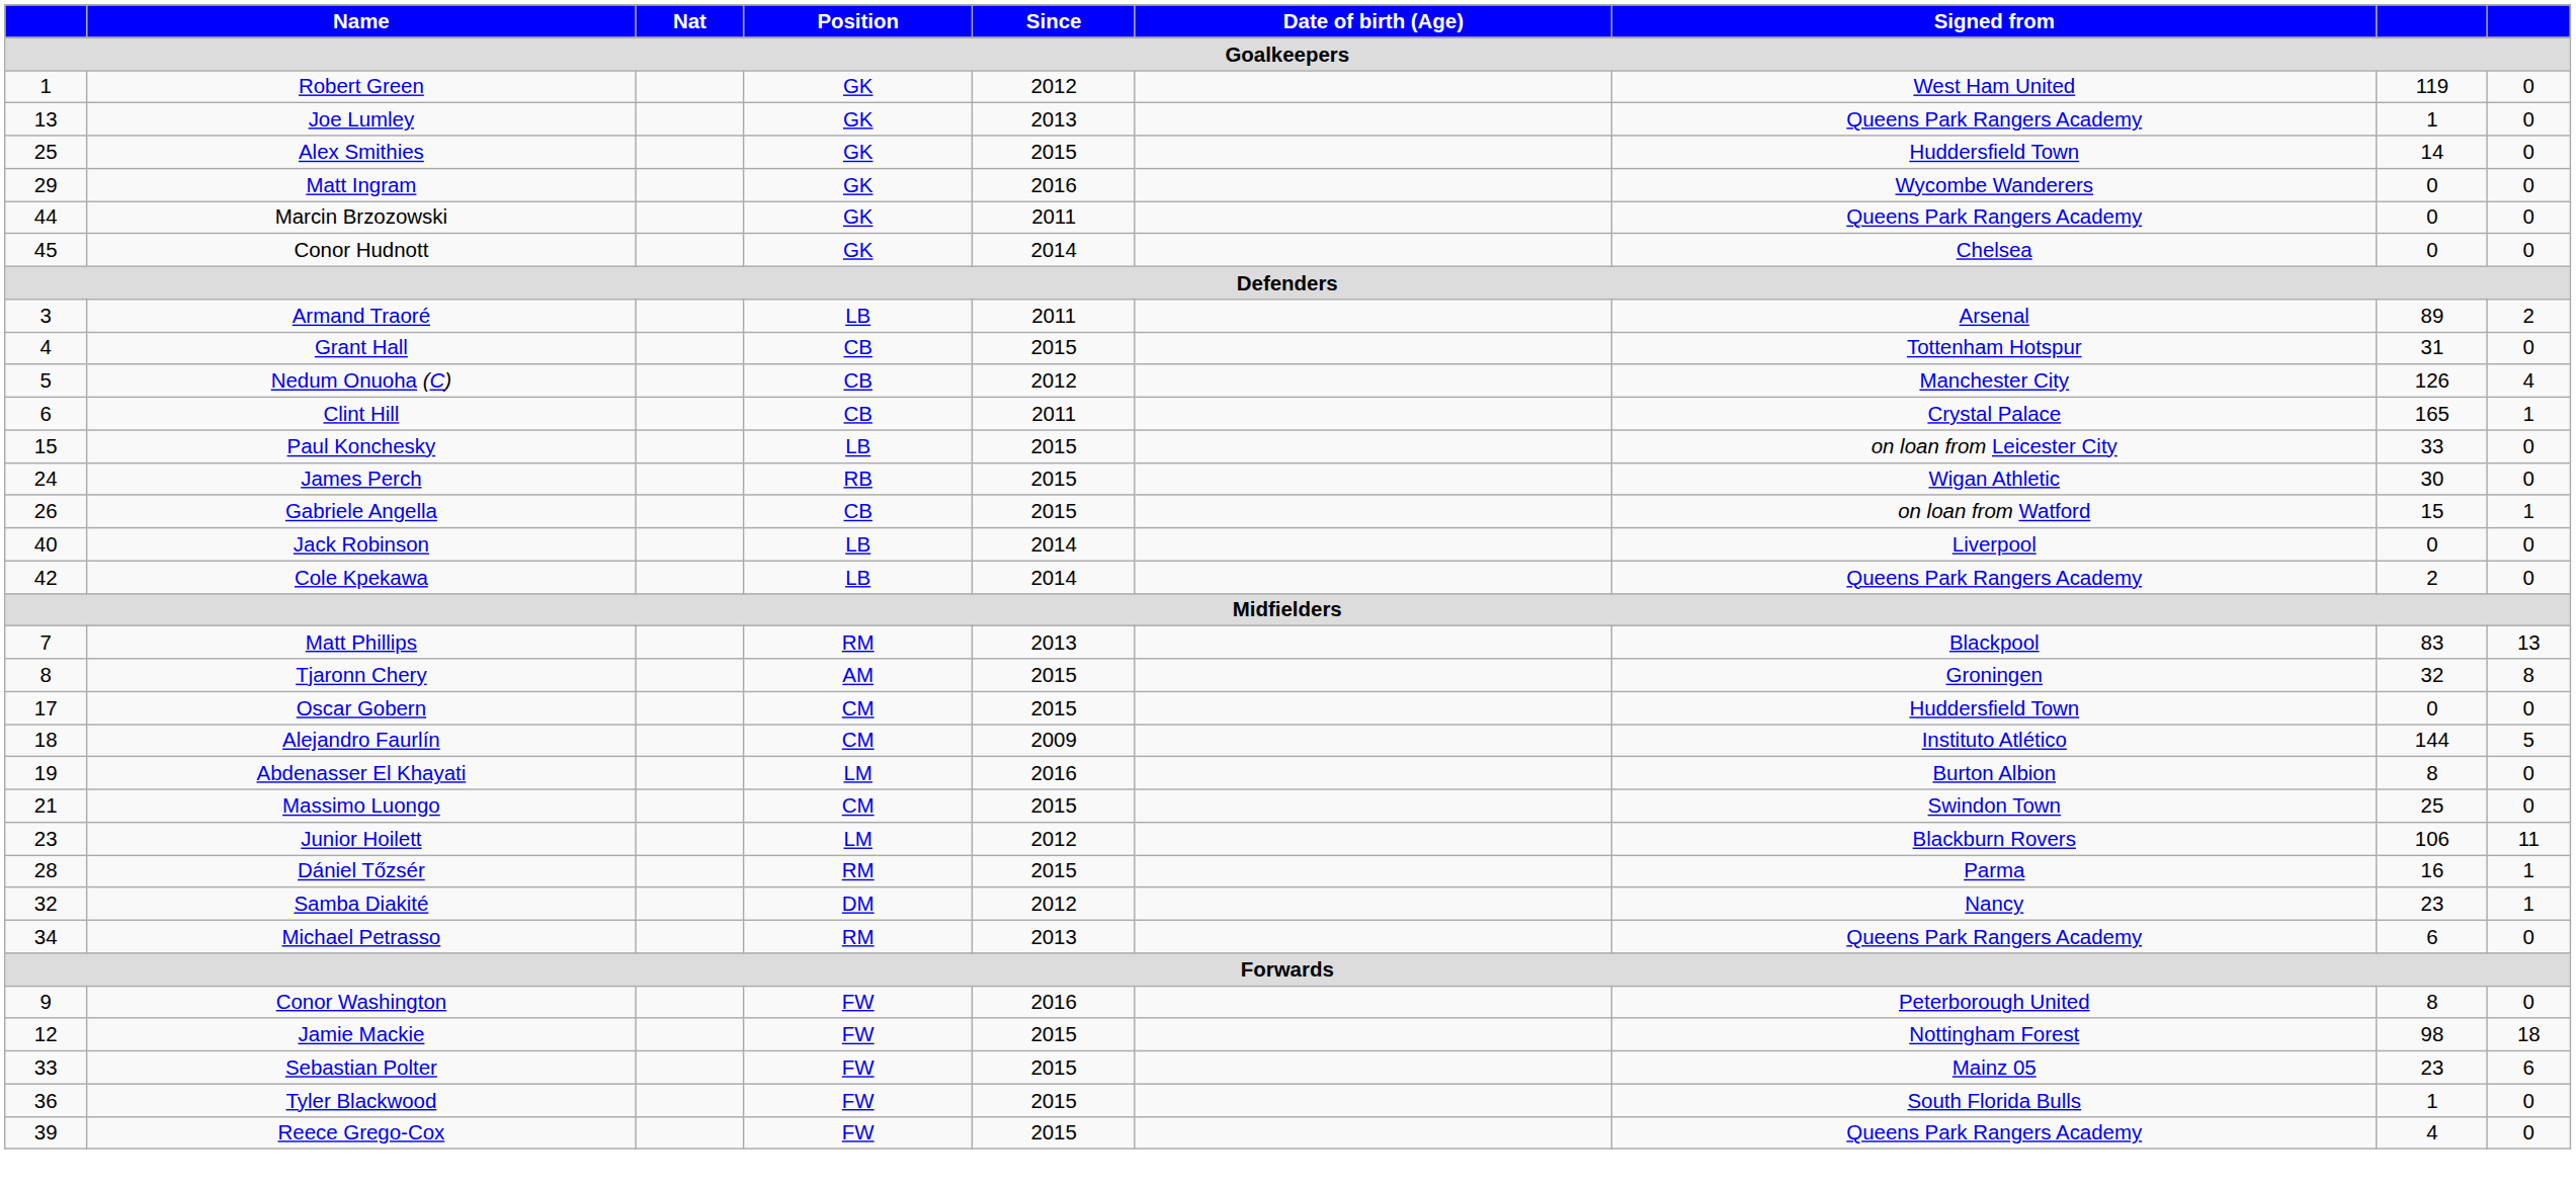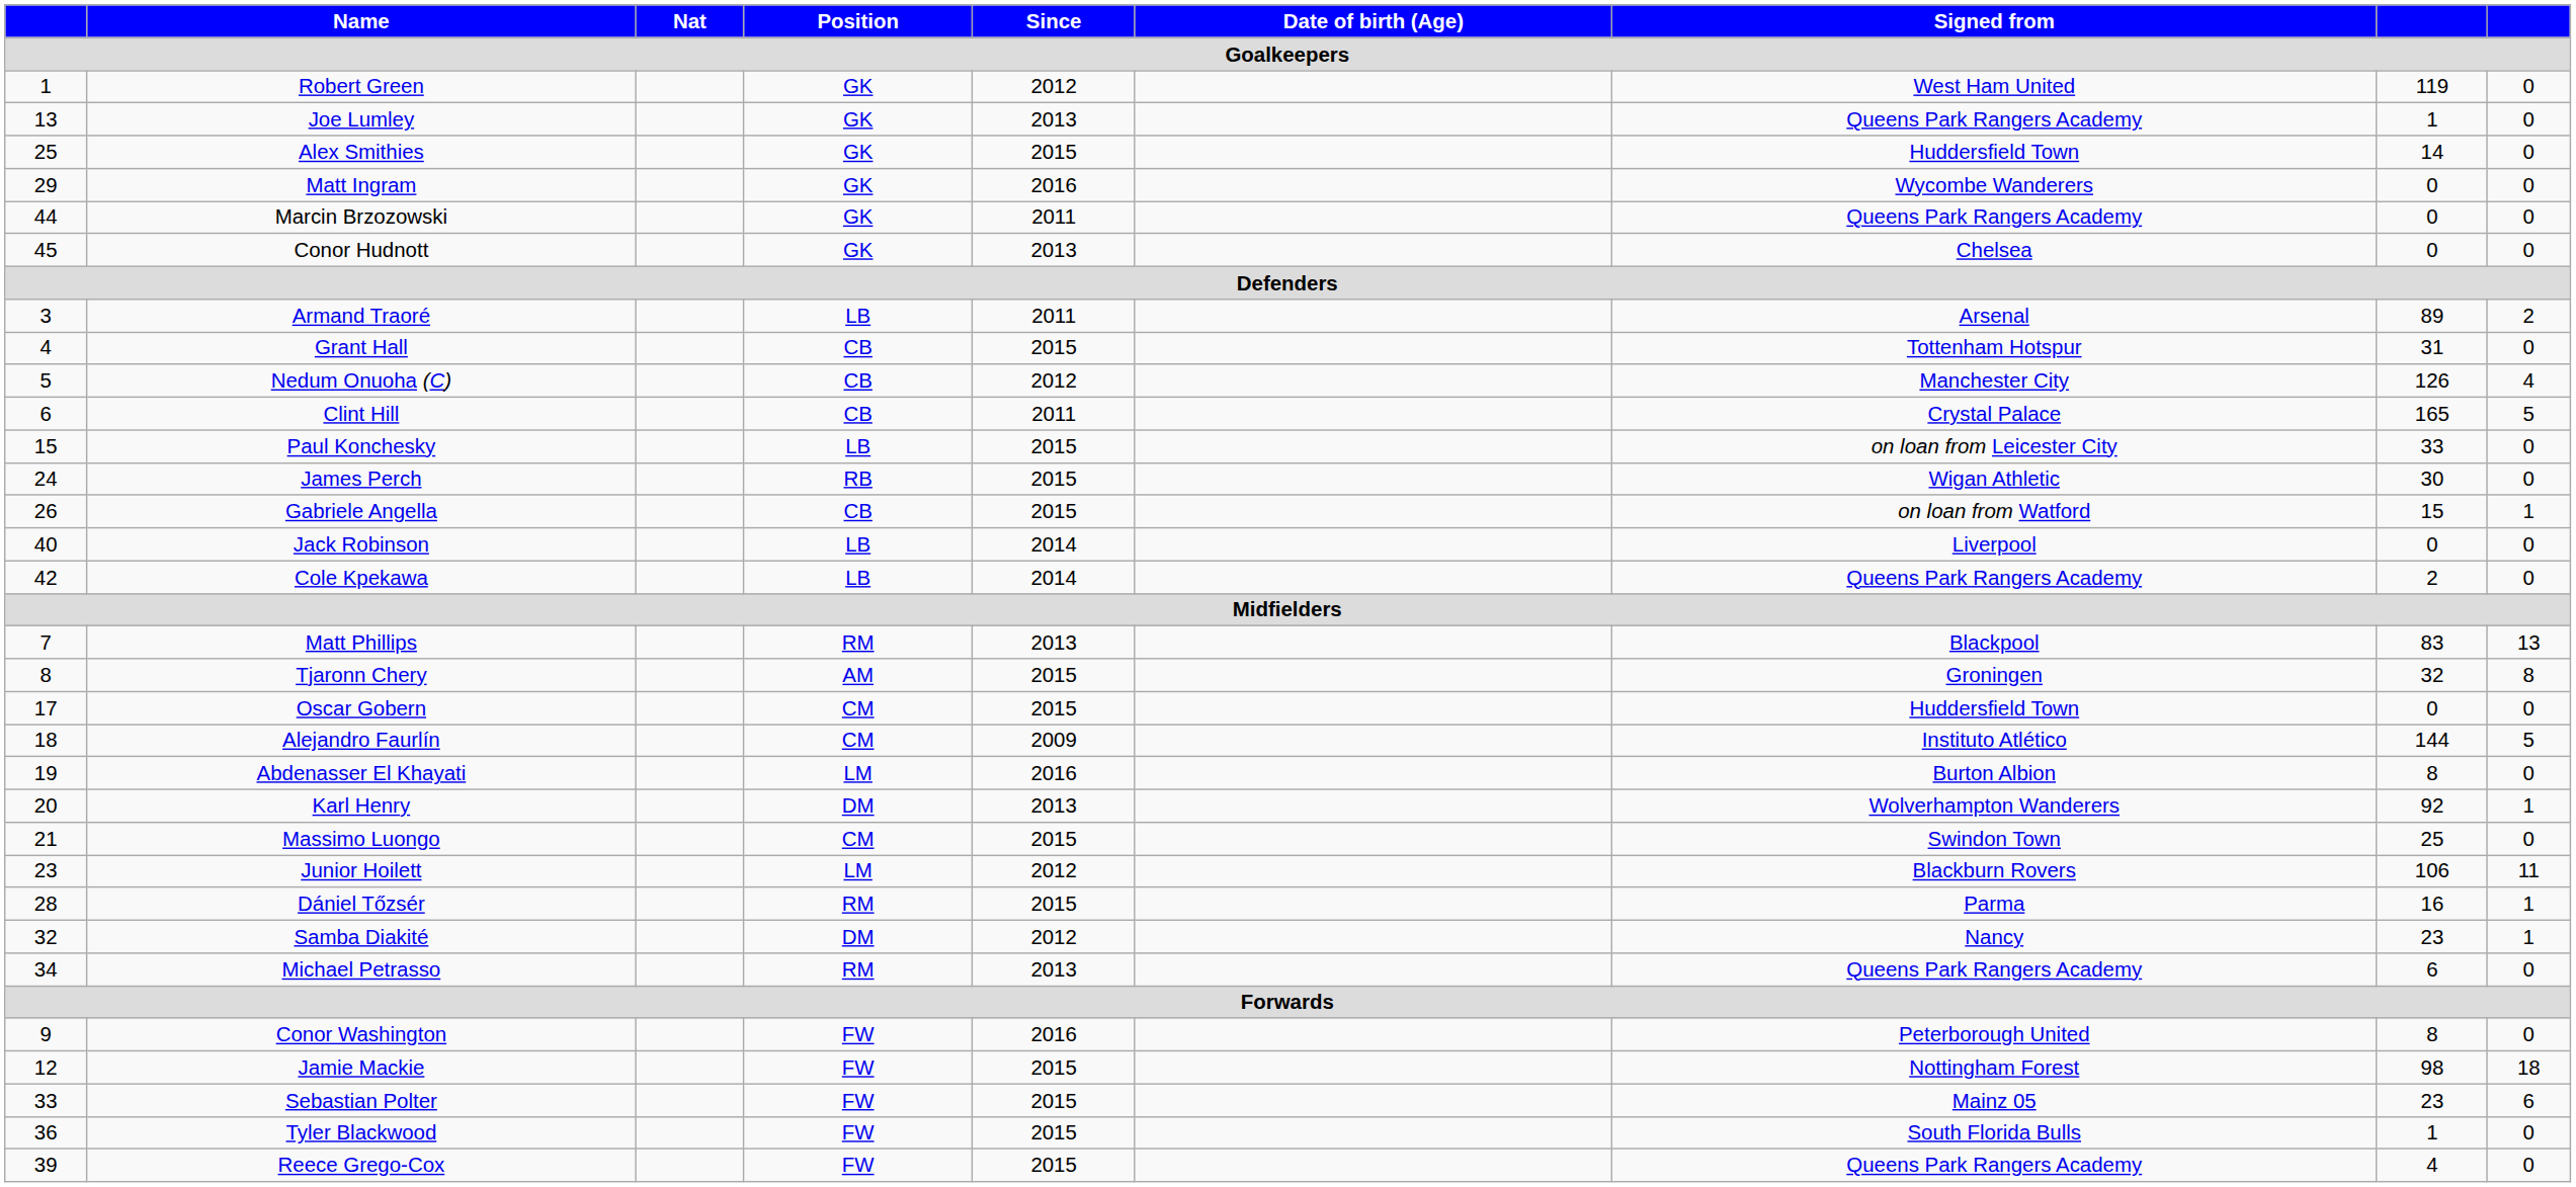Conor Hudnott | Since: 2014 -> 2013
Clint Hill | column 9: 1 -> 5
+ row: 20 | Karl Henry | DM | 2013 | Wolverhampton Wanderers | 92 | 1
